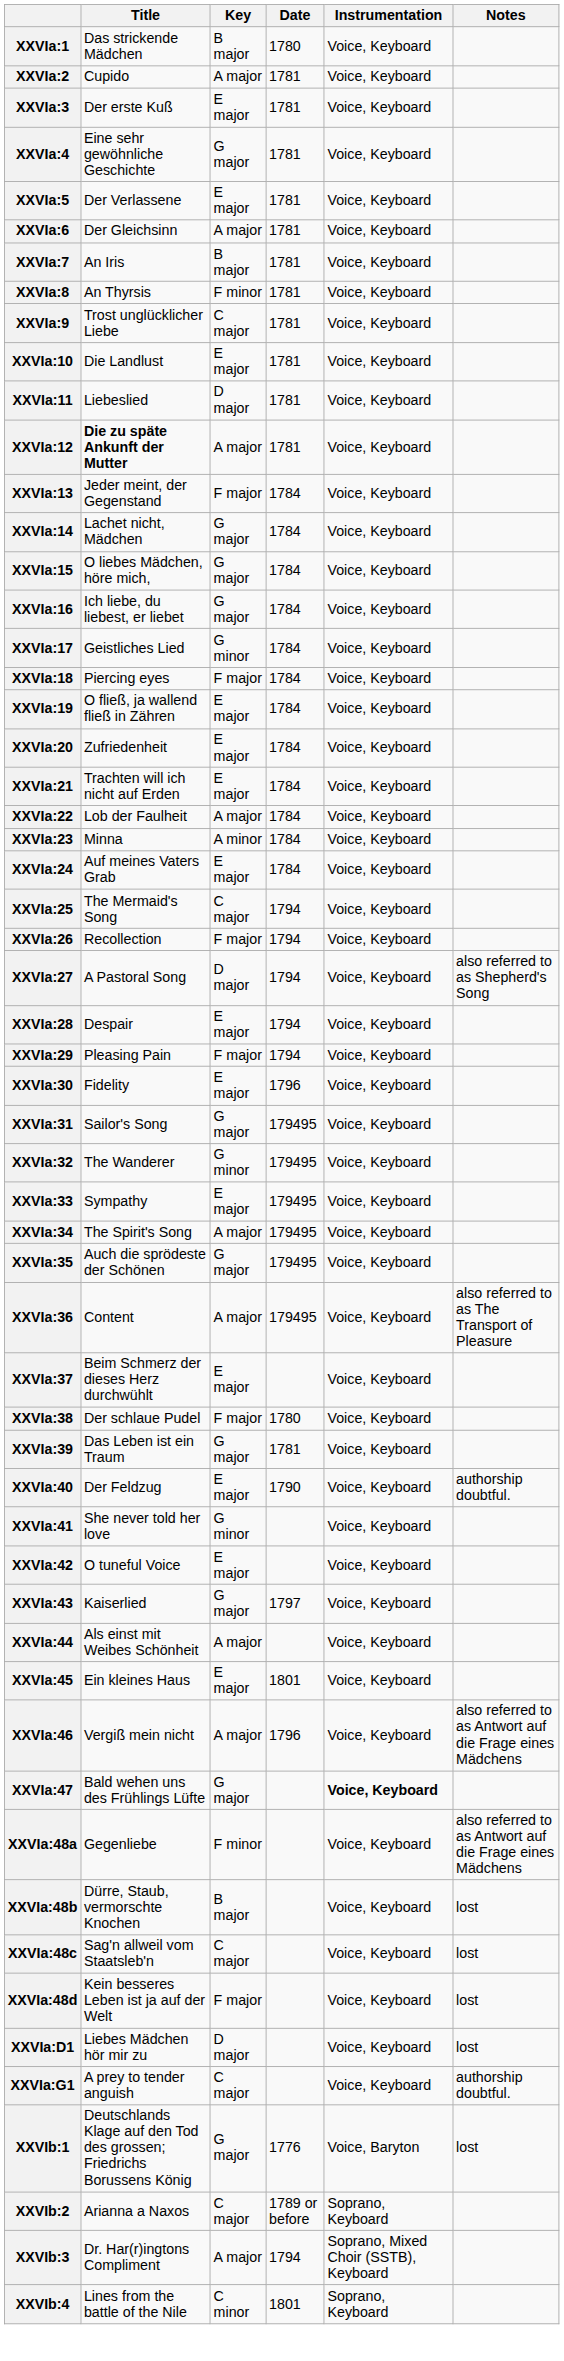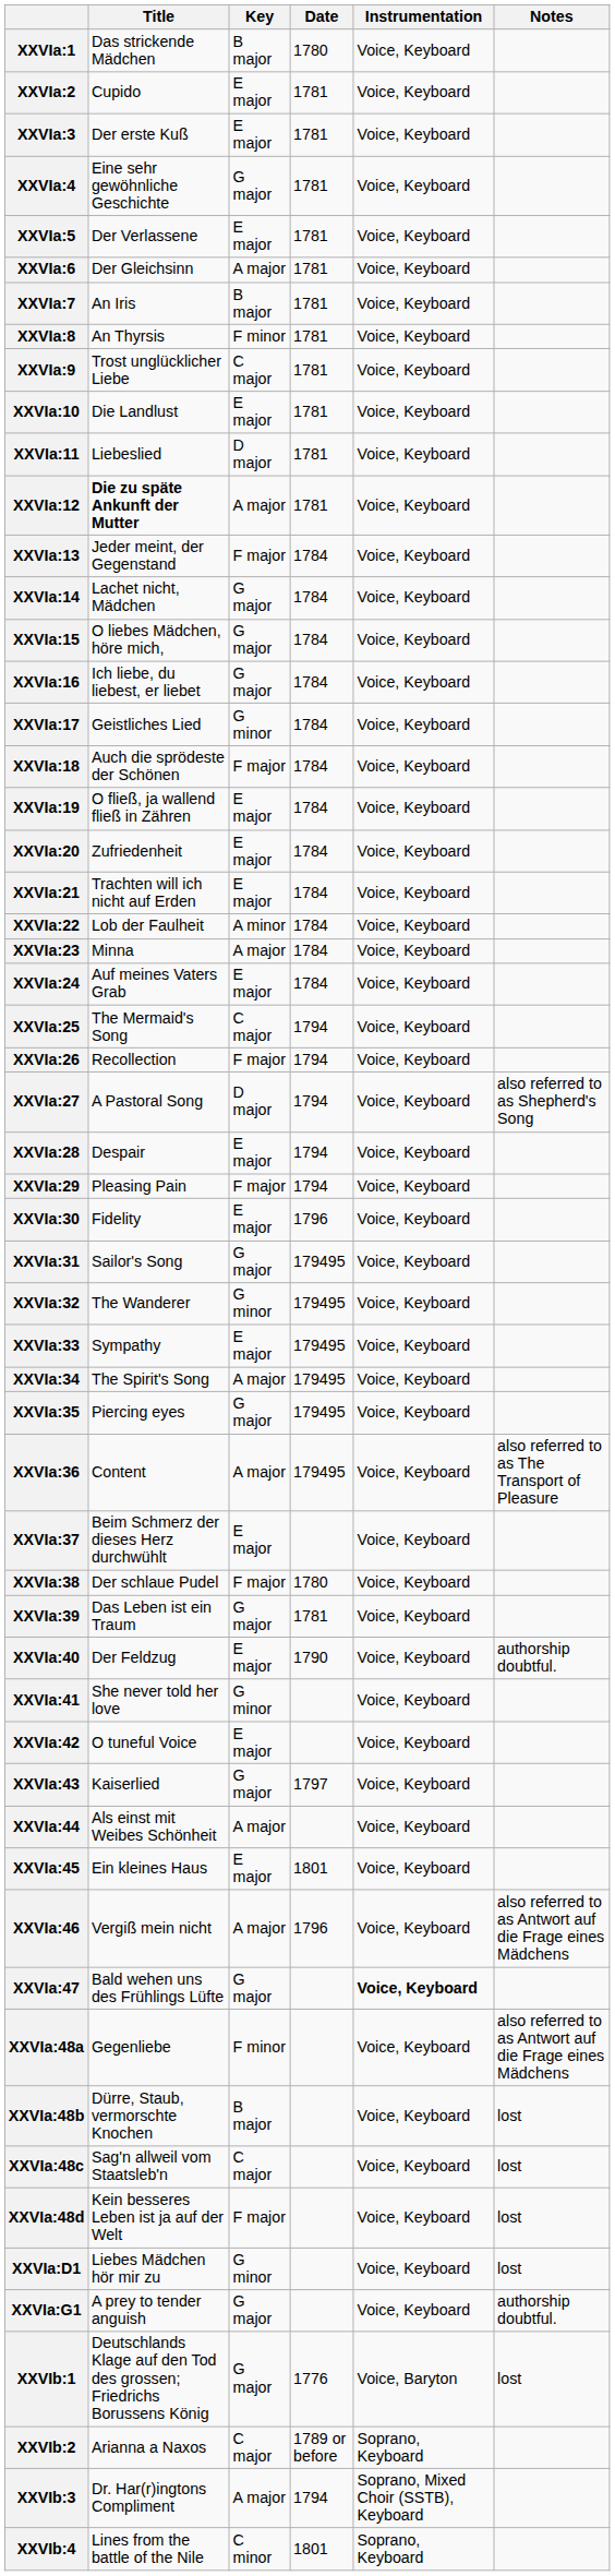XXVIa:2 | Key: A major -> E major
XXVIa:18 | Title: Piercing eyes -> Auch die sprödeste der Schönen
XXVIa:22 | Key: A major -> A minor
XXVIa:23 | Key: A minor -> A major
XXVIa:35 | Title: Auch die sprödeste der Schönen -> Piercing eyes
XXVIa:D1 | Key: D major -> G minor
XXVIa:G1 | Key: C major -> G major
